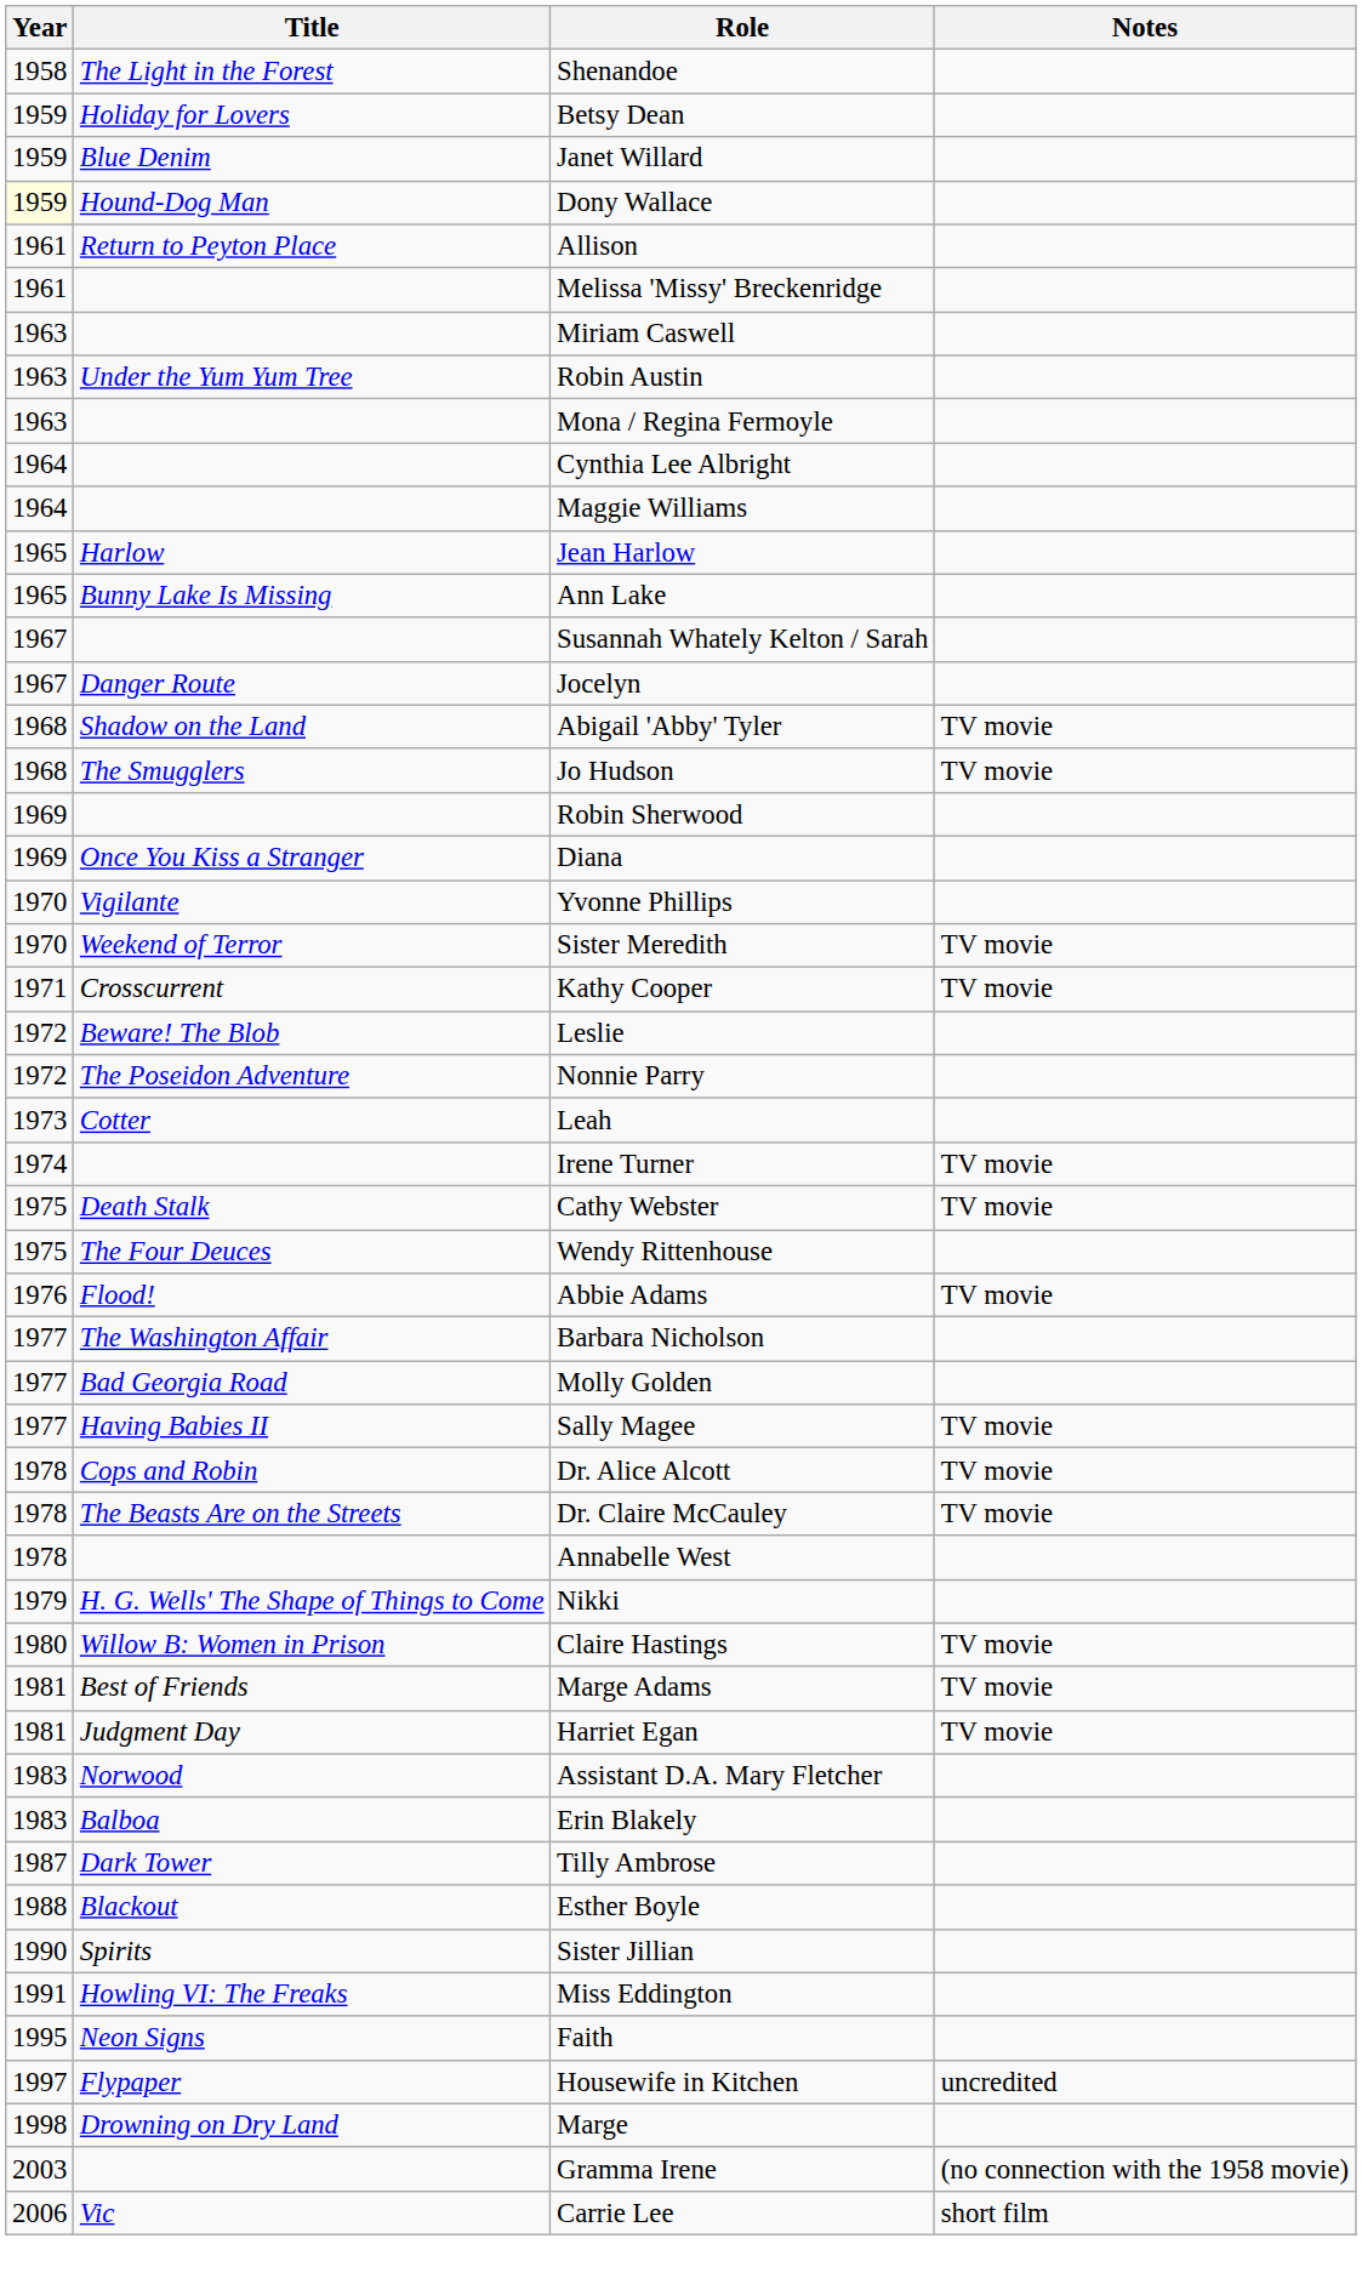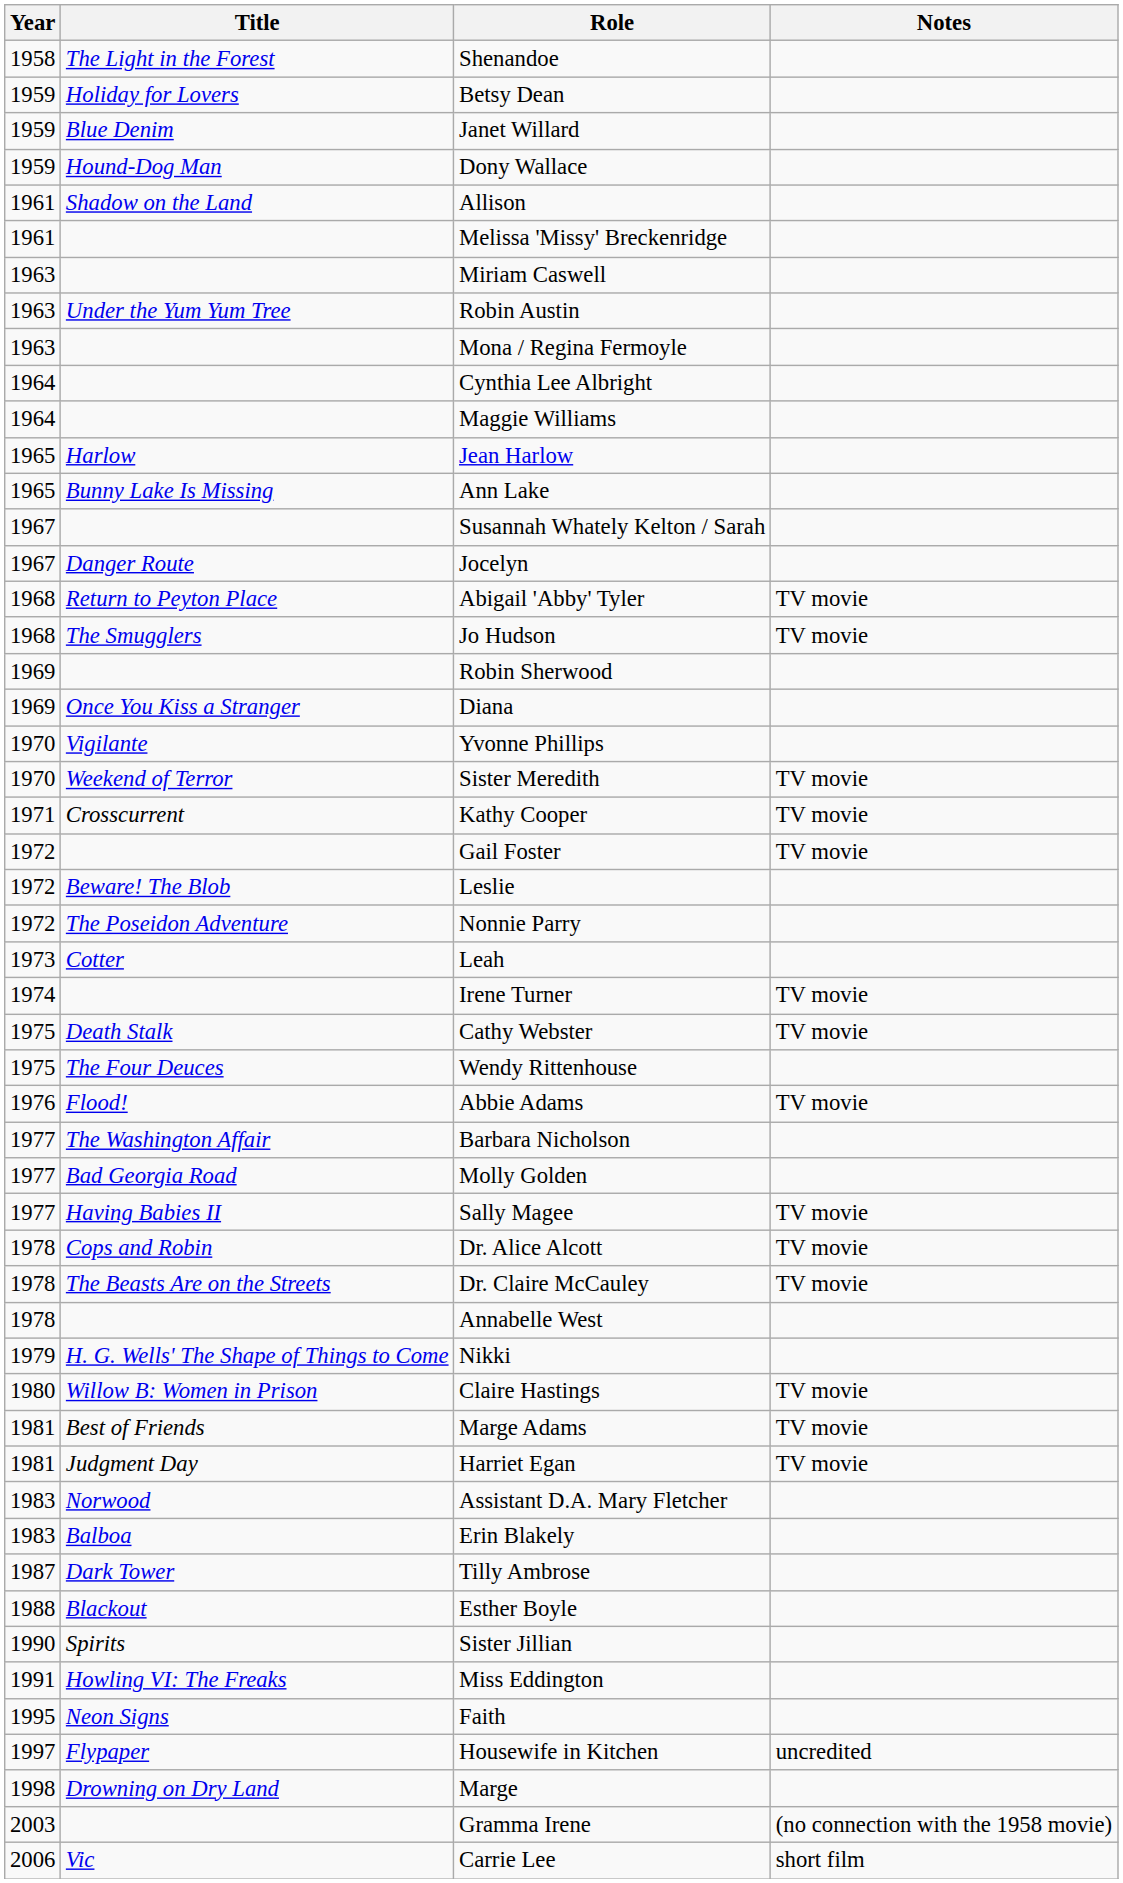Dony Wallace | Year: lightyellow background -> no background
Allison | Title: Return to Peyton Place -> Shadow on the Land
Abigail 'Abby' Tyler | Title: Shadow on the Land -> Return to Peyton Place
+ row: 1972 | Gail Foster | TV movie
